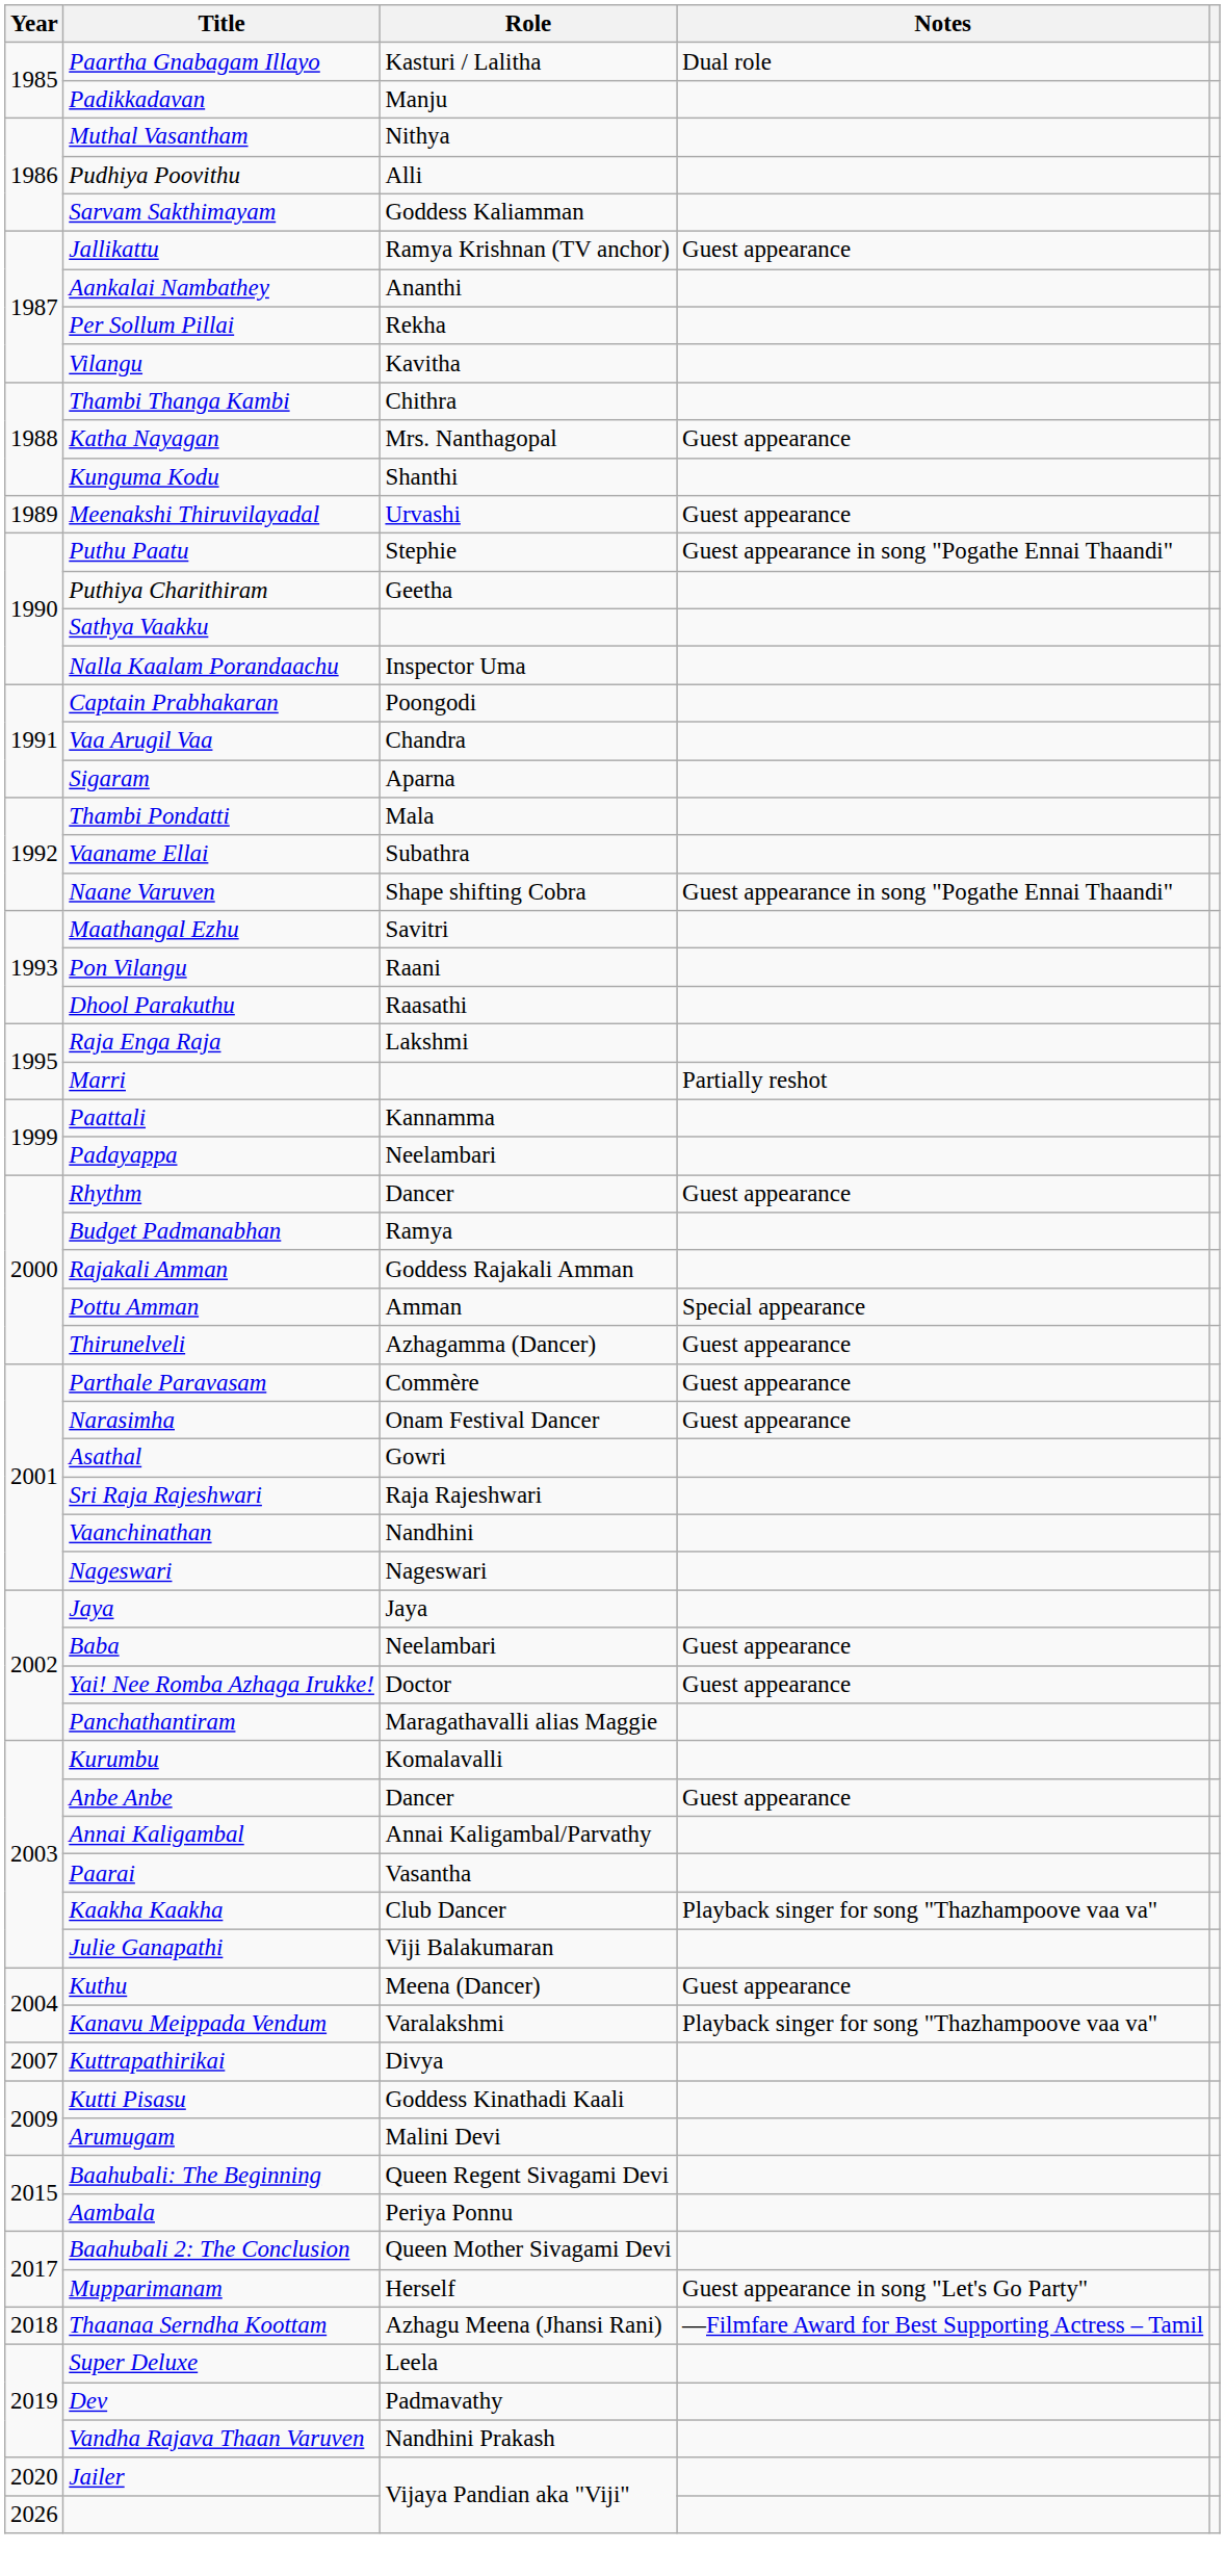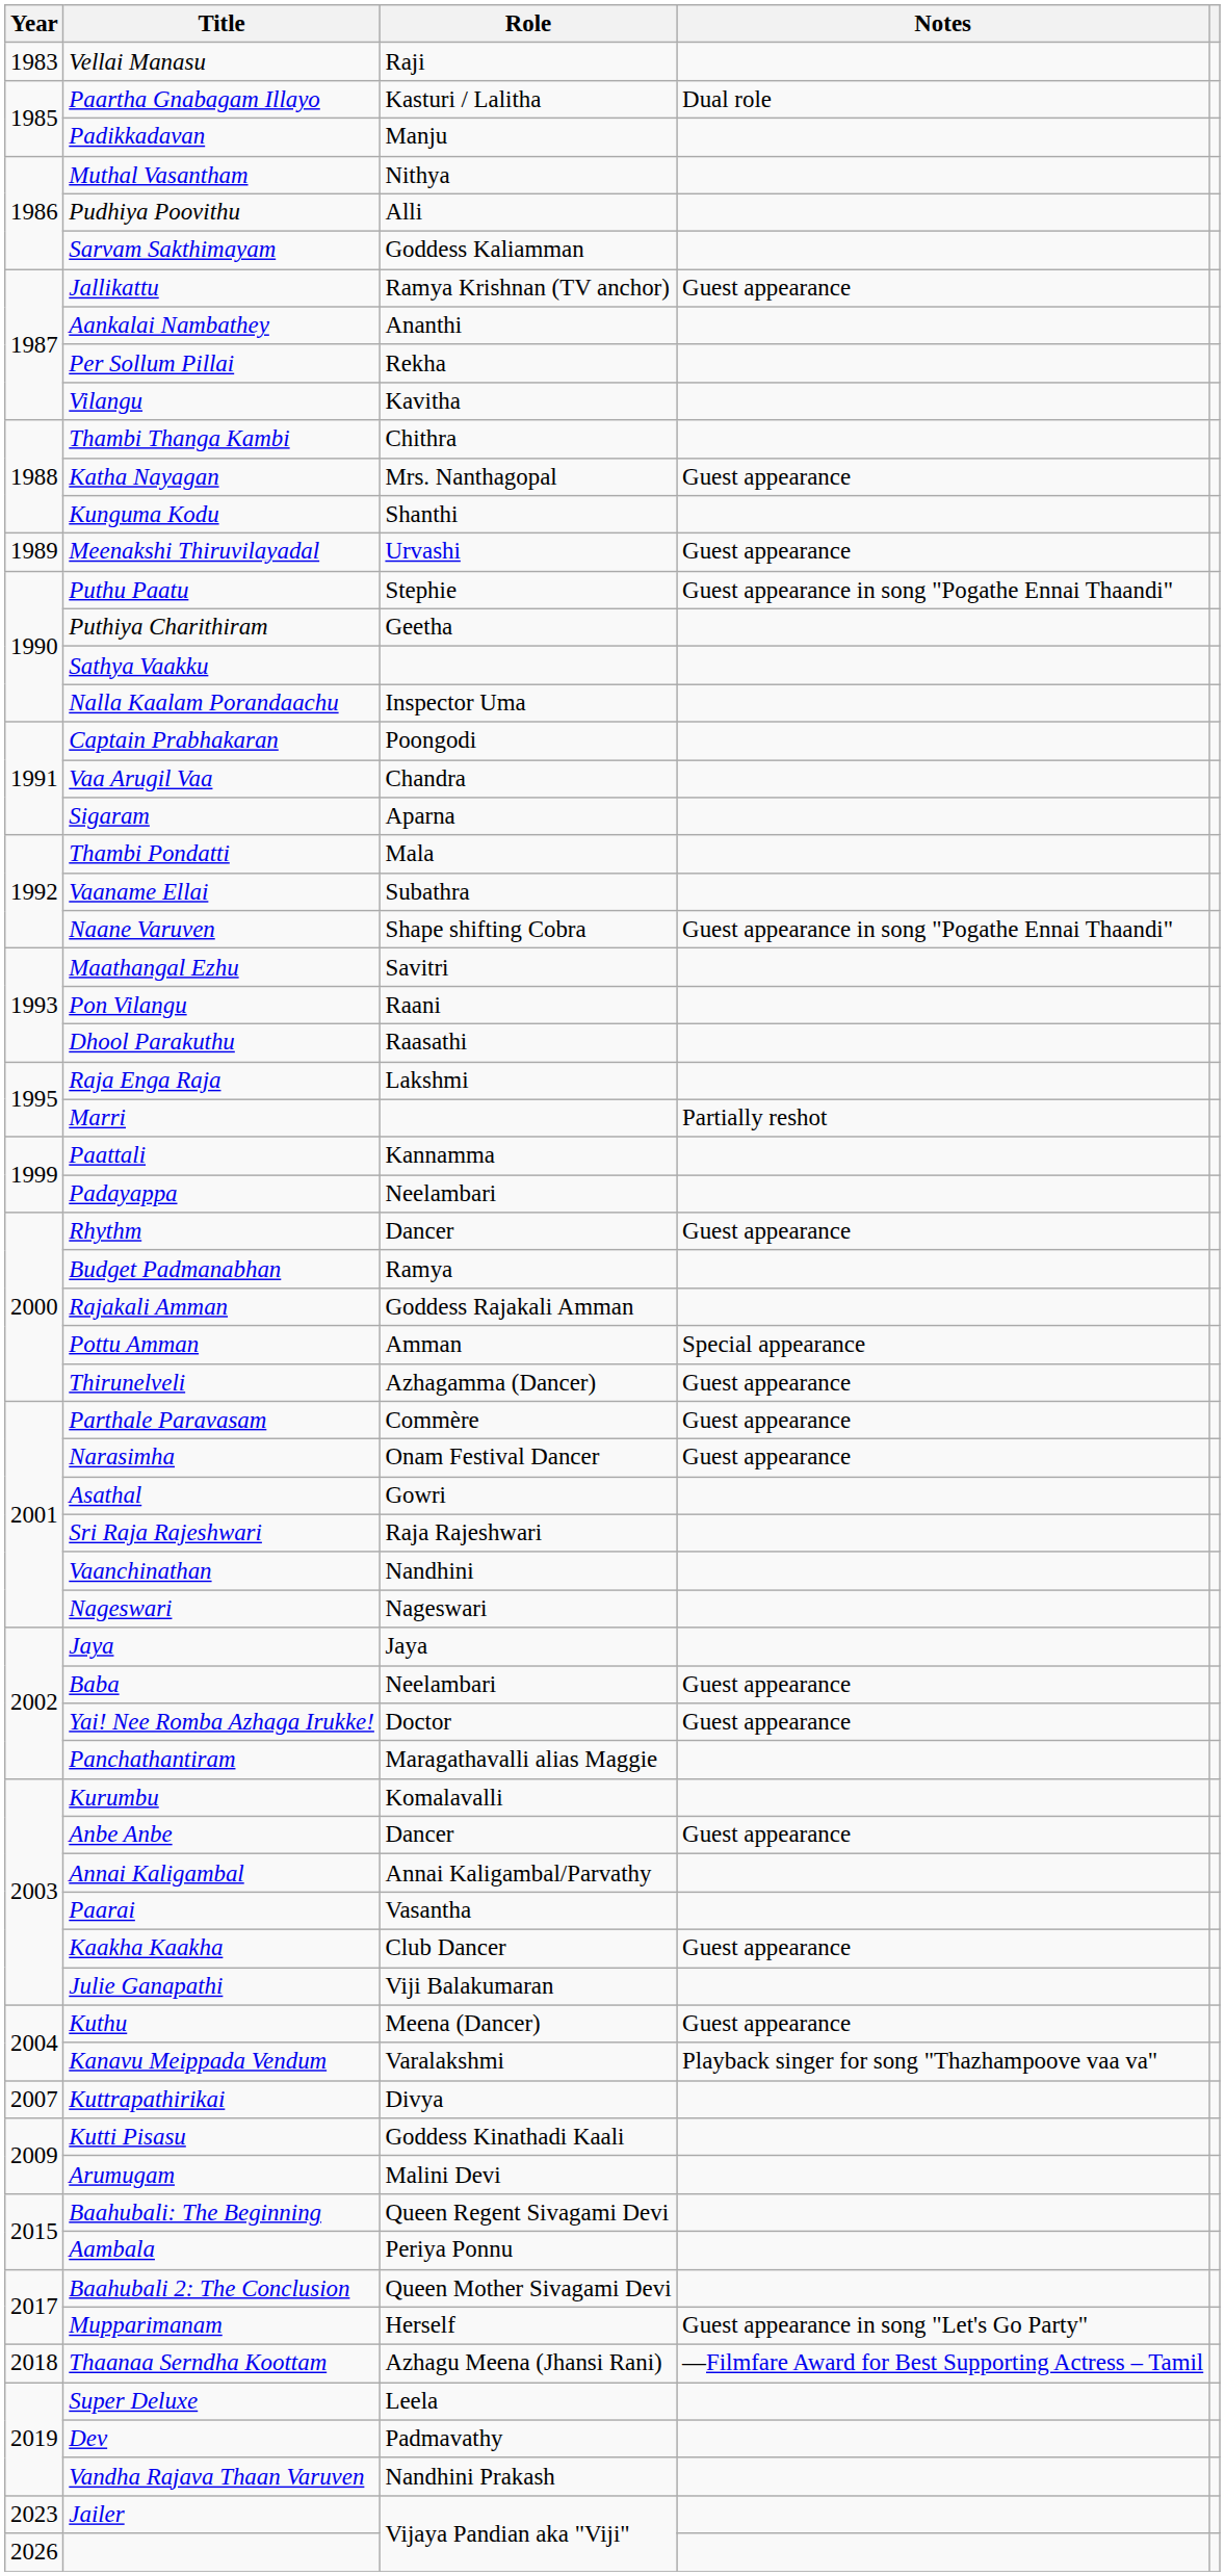+ row: 1983 | Vellai Manasu | Raji
Kaakha Kaakha | Notes: Playback singer for song "Thazhampoove vaa va" -> Guest appearance
Jailer | Year: 2020 -> 2023
